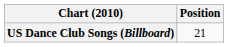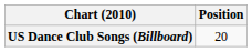US Dance Club Songs (Billboard) | Position: 21 -> 20
